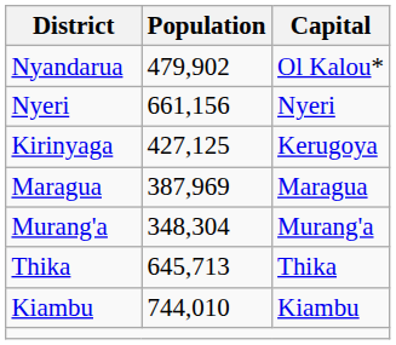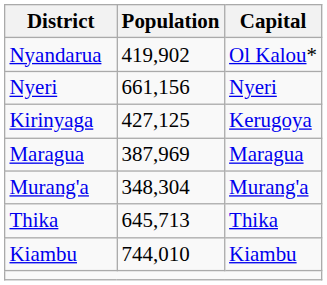Nyandarua | Population: 479,902 -> 419,902
